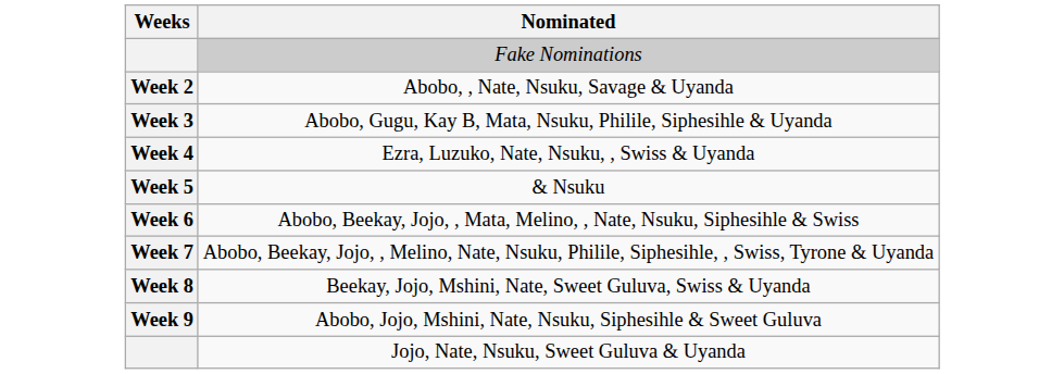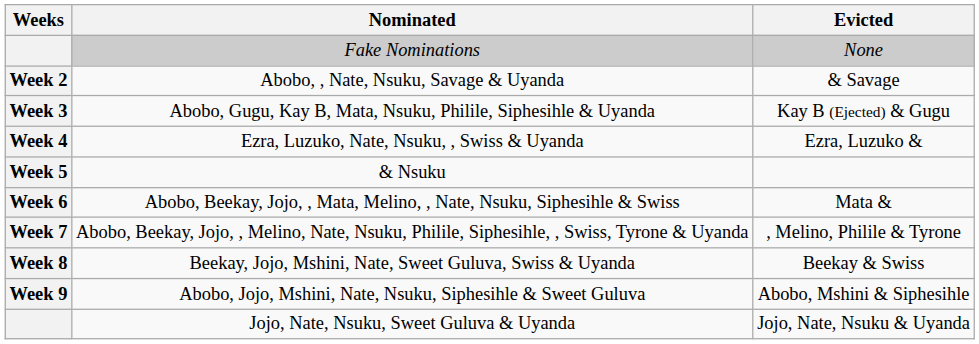+ column: Evicted | None | & Savage | Kay B (Ejected) & Gugu | Ezra, Luzuko & | Mata & | , Melino, Philile & Tyrone | Beekay & Swiss | Abobo, Mshini & Siphesihle | Jojo, Nate, Nsuku & Uyanda
